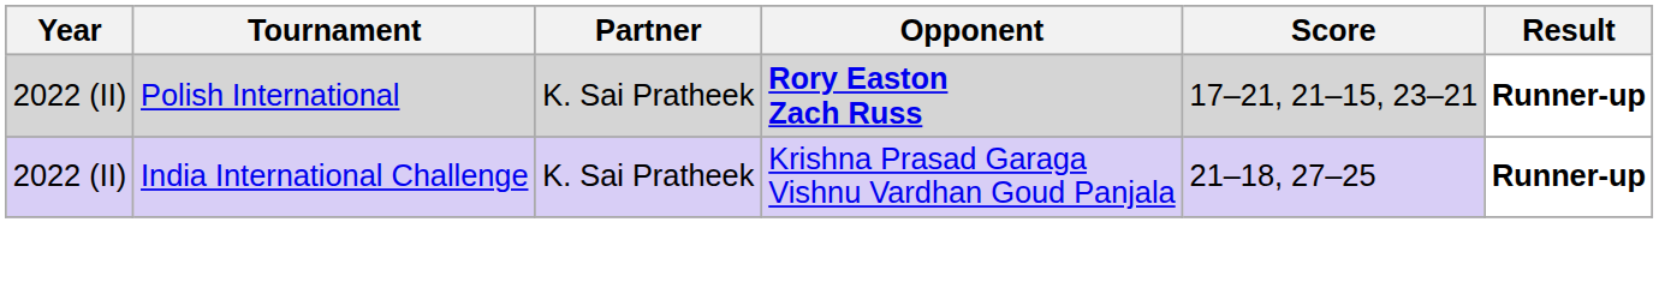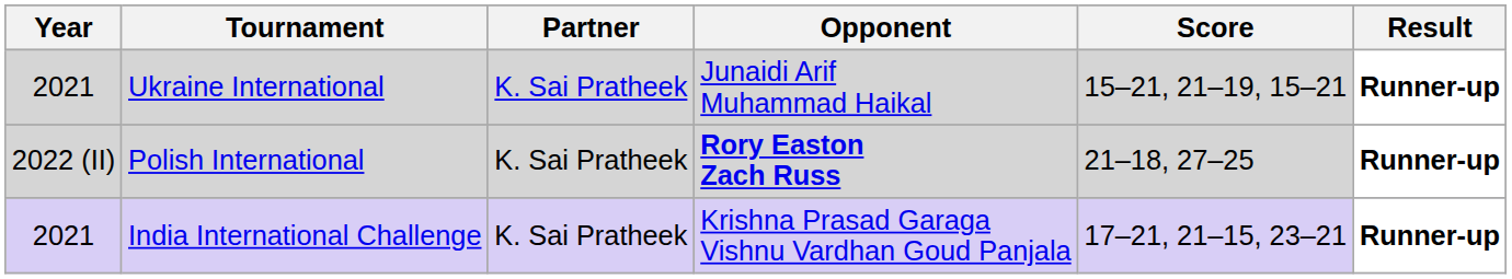+ row: 2021 | Ukraine International | K. Sai Pratheek | Junaidi Arif Muhammad Haikal | 15–21, 21–19, 15–21 | Runner-up
Polish International | Score: 17–21, 21–15, 23–21 -> 21–18, 27–25
India International Challenge | Year: 2022 (II) -> 2021
India International Challenge | Score: 21–18, 27–25 -> 17–21, 21–15, 23–21
